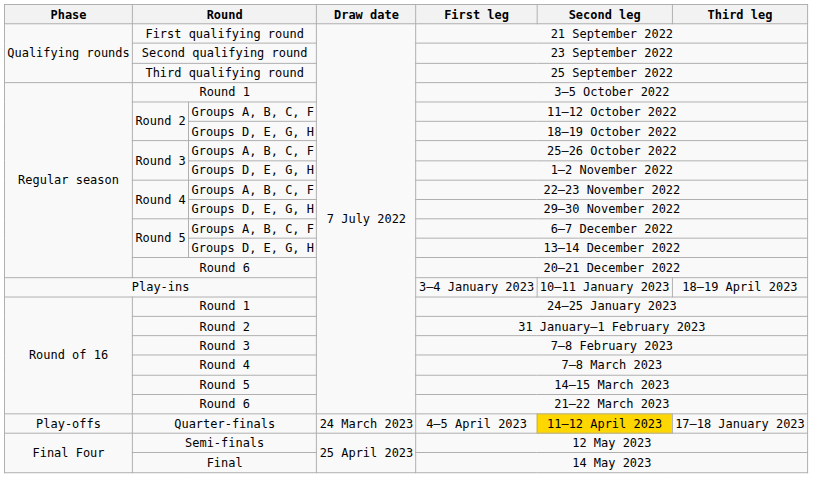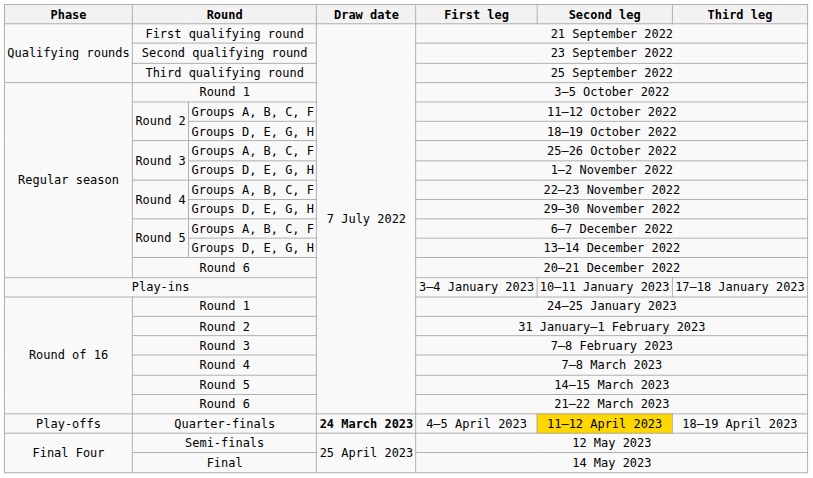Play-ins | Third leg: 18–19 April 2023 -> 17–18 January 2023
Quarter-finals | Draw date: normal -> bold
Quarter-finals | Third leg: 17–18 January 2023 -> 18–19 April 2023
